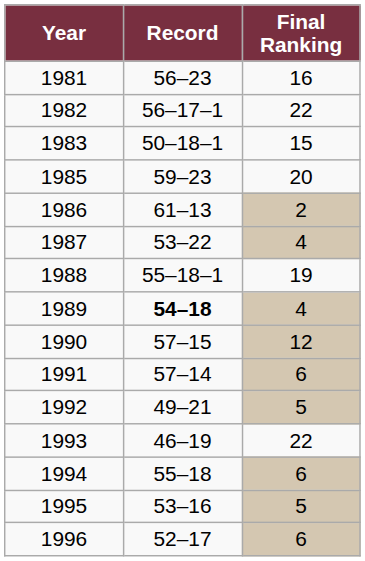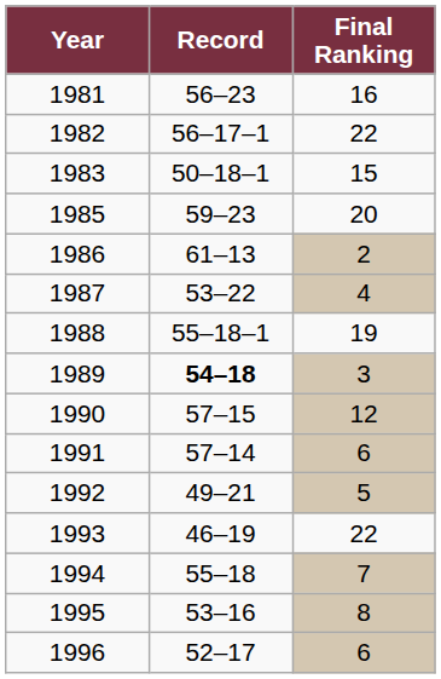1989 | Final Ranking: 4 -> 3
1994 | Final Ranking: 6 -> 7
1995 | Final Ranking: 5 -> 8
